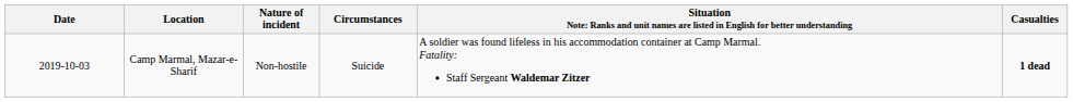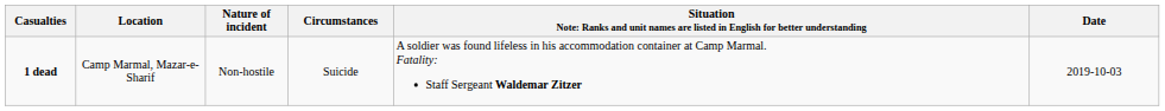columns swapped: Date <-> Casualties
